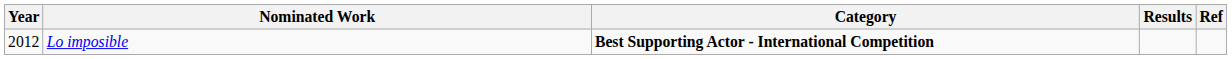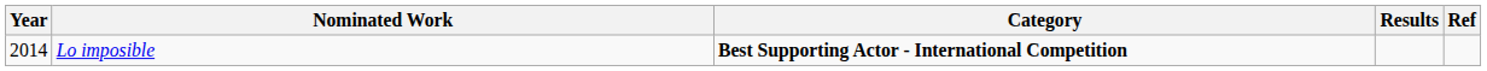Lo imposible | Year: 2012 -> 2014
